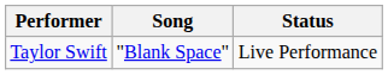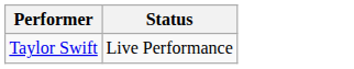- column: Song | "Blank Space"
